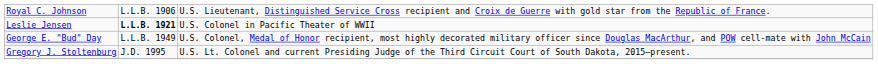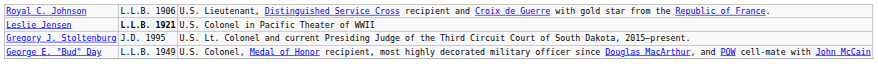rows swapped: George E. "Bud" Day <-> Gregory J. Stoltenburg
